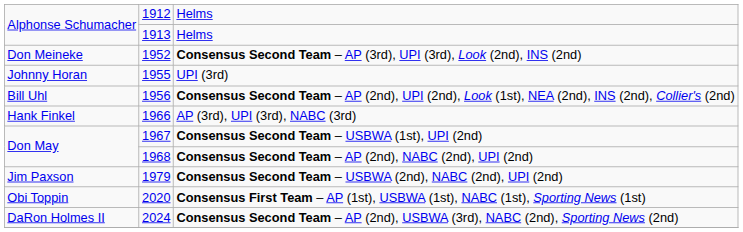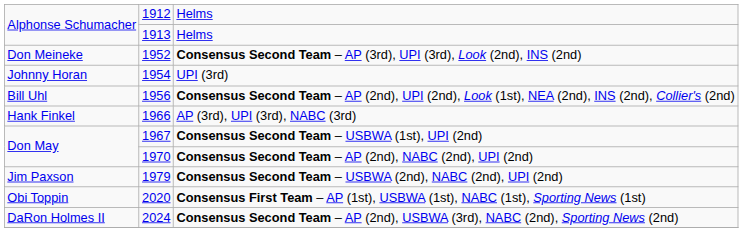UPI (3rd) | column 2: 1955 -> 1954
Consensus Second Team – AP (2nd), NABC (2nd), UPI (2nd) | column 2: 1968 -> 1970
